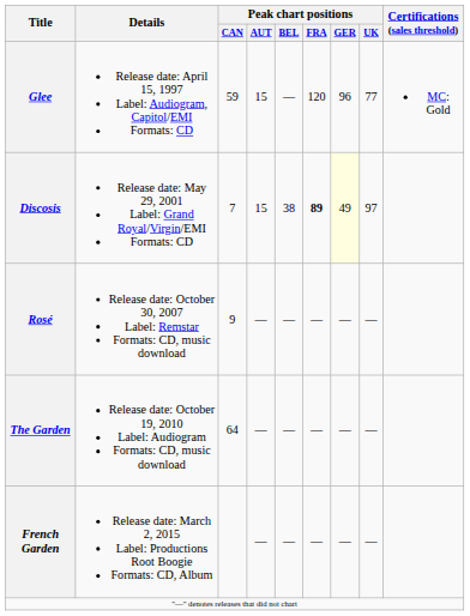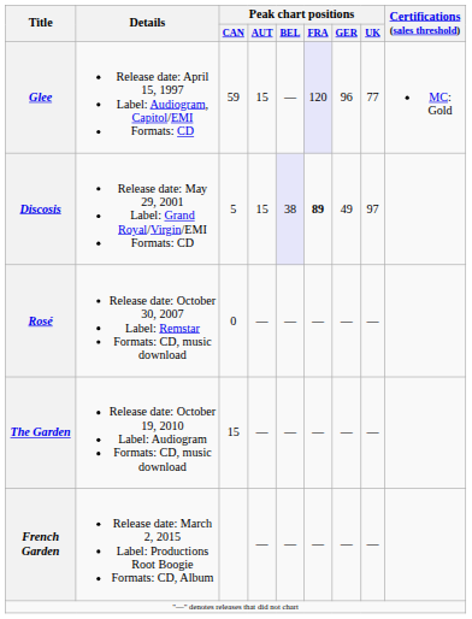Glee | Peak chart positions / FRA: no background -> lavender background
Discosis | Peak chart positions / CAN: 7 -> 5
Discosis | Peak chart positions / BEL: no background -> lavender background
Discosis | Peak chart positions / GER: lightyellow background -> no background
Rosé | Peak chart positions / CAN: 9 -> 0
The Garden | Peak chart positions / CAN: 64 -> 15
